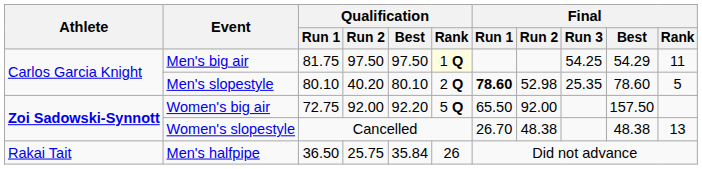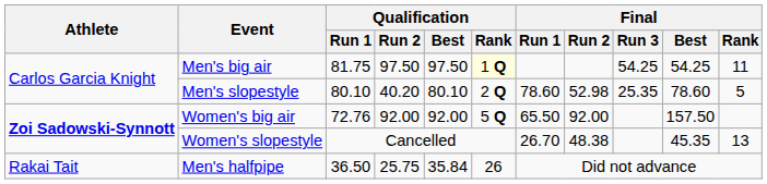Men's big air | Final / Best: 54.29 -> 54.25
Men's slopestyle | Final / Run 1: bold -> normal
Women's big air | Qualification / Run 1: 72.75 -> 72.76
Women's big air | Qualification / Best: 92.20 -> 92.00
Women's slopestyle | Final / Best: 48.38 -> 45.35
